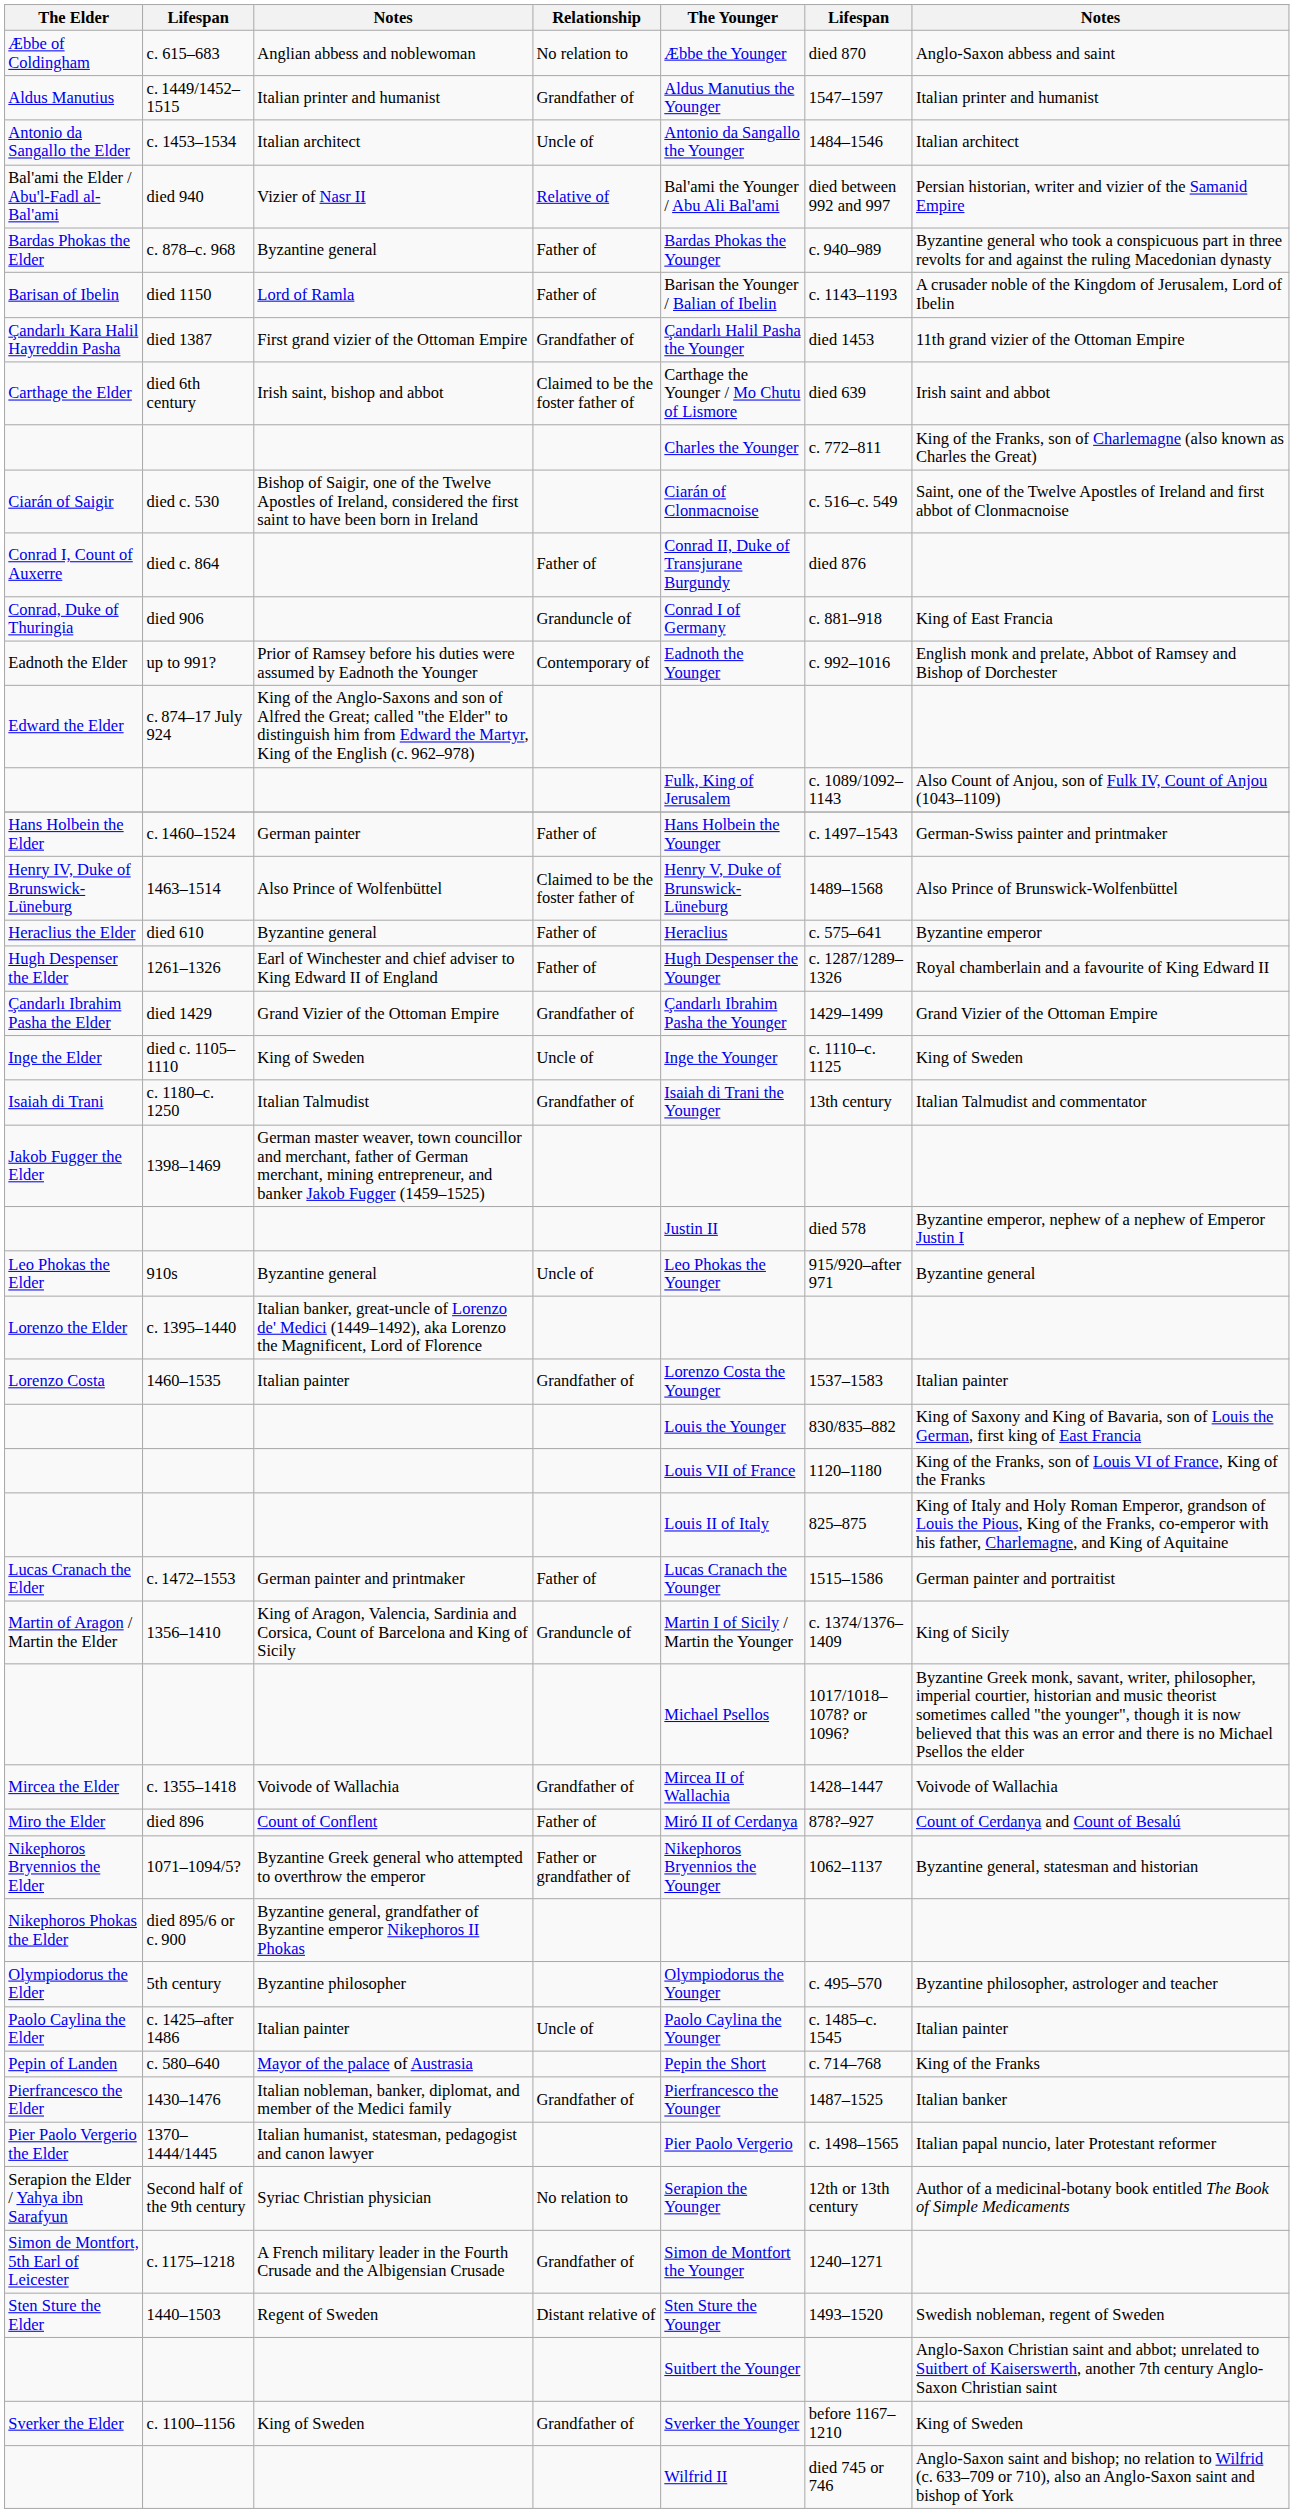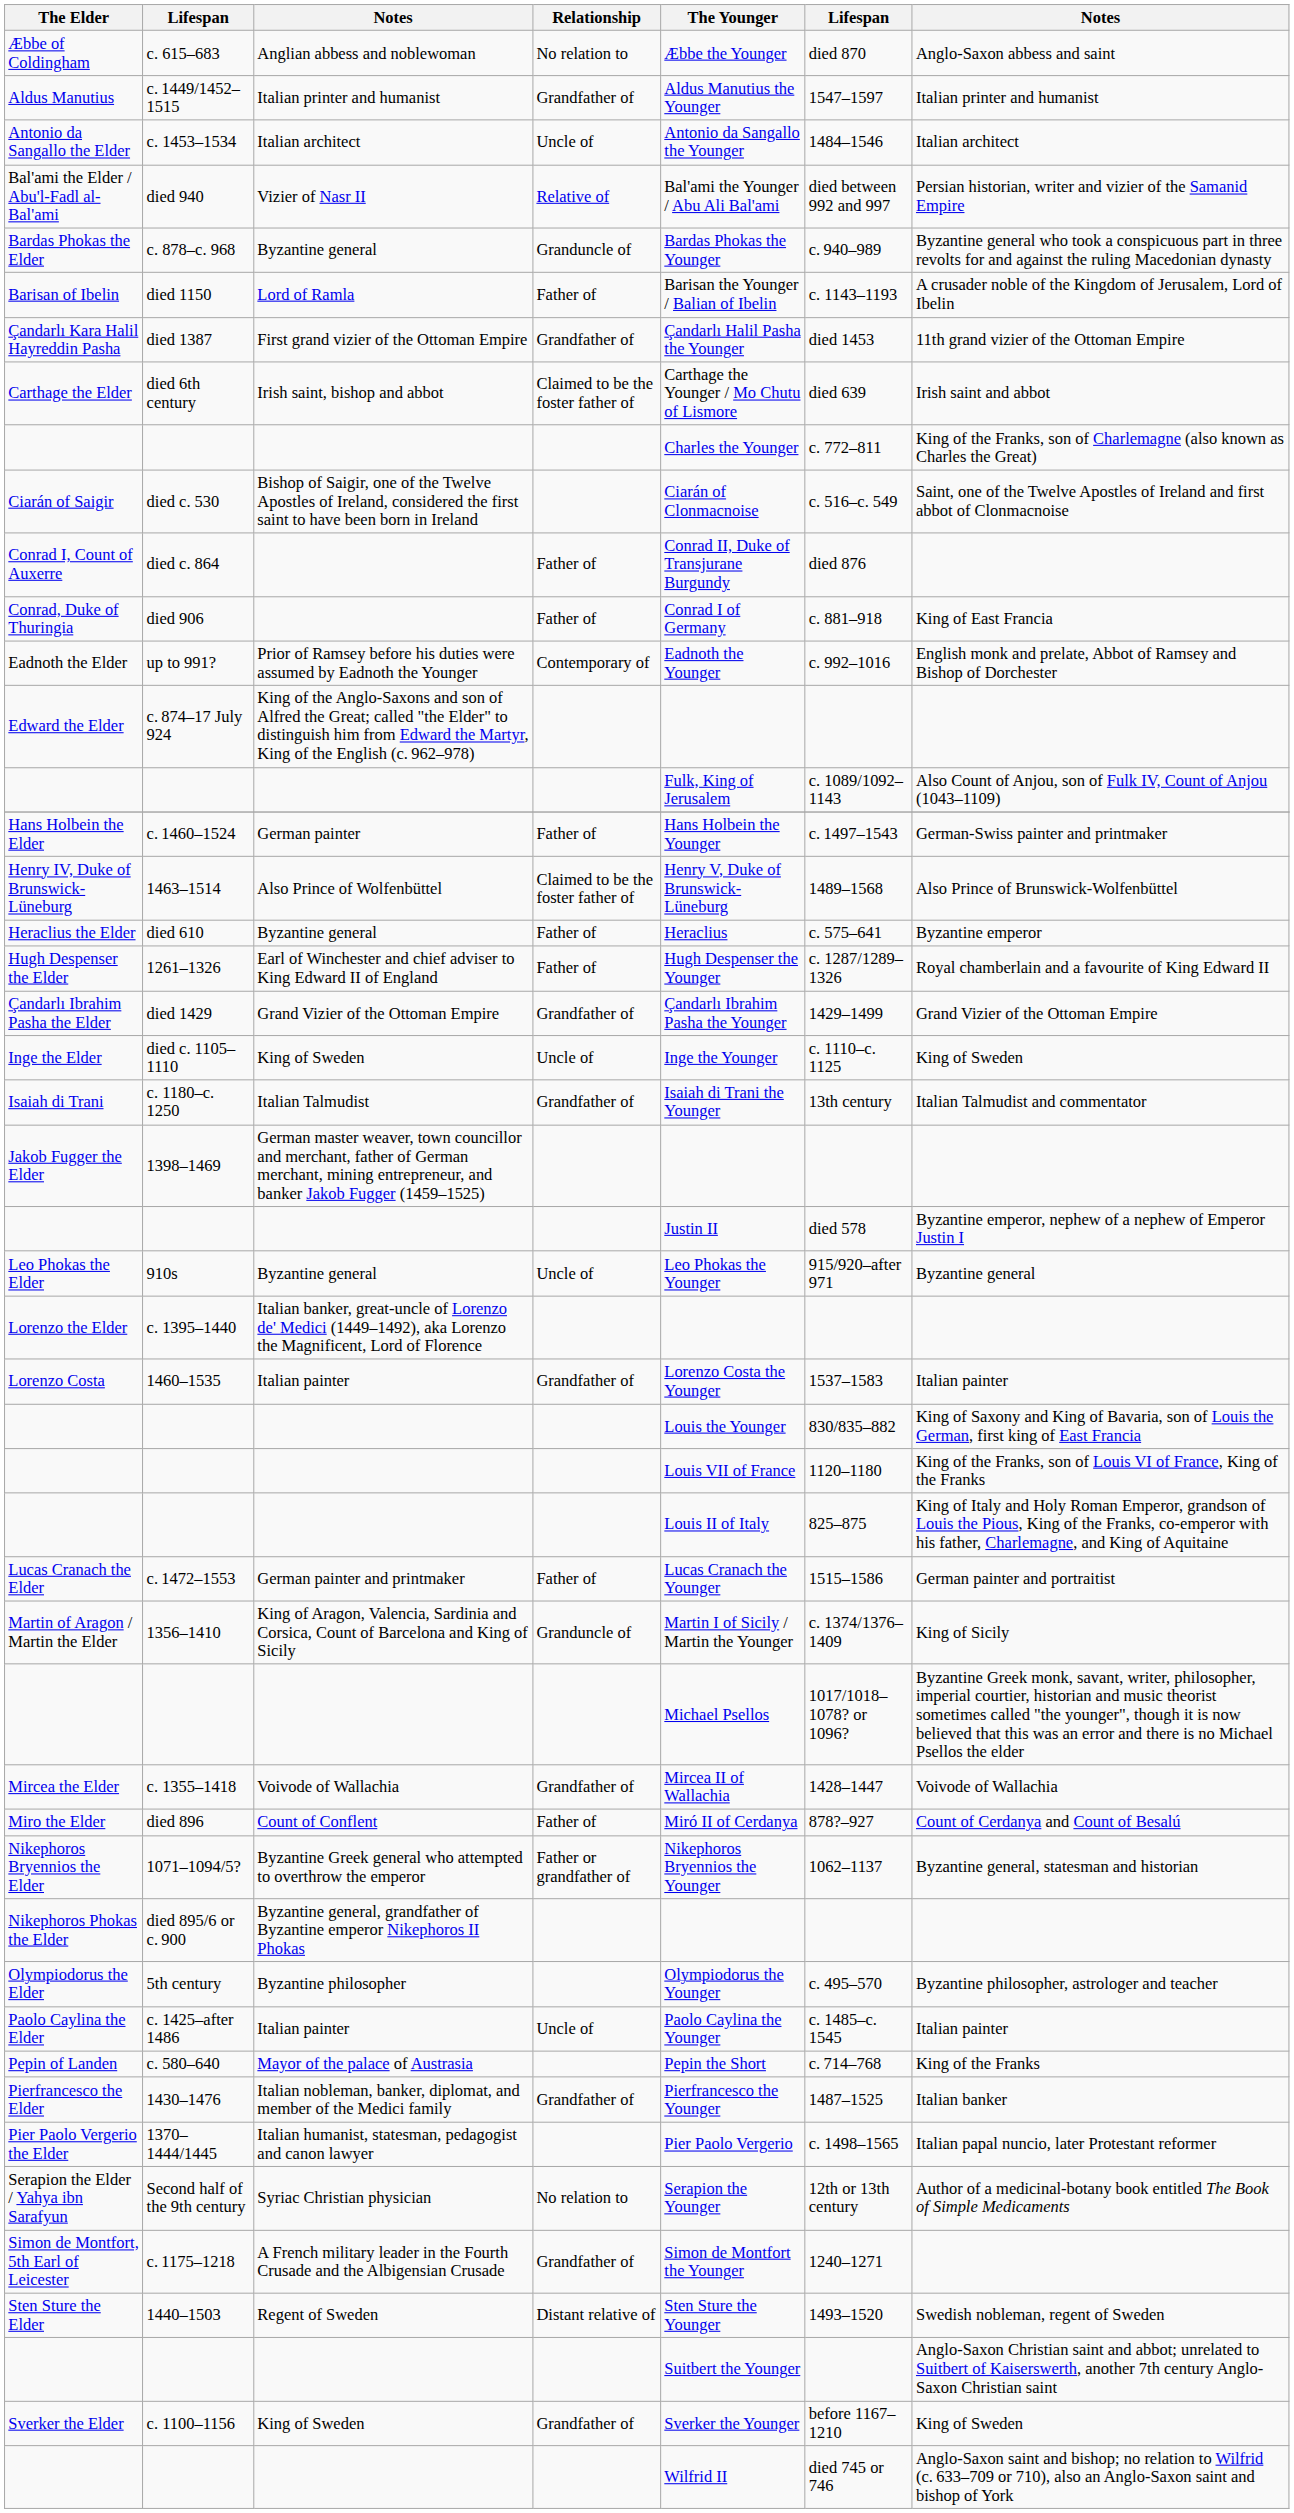Bardas Phokas the Elder | Relationship: Father of -> Granduncle of
Conrad, Duke of Thuringia | Relationship: Granduncle of -> Father of
